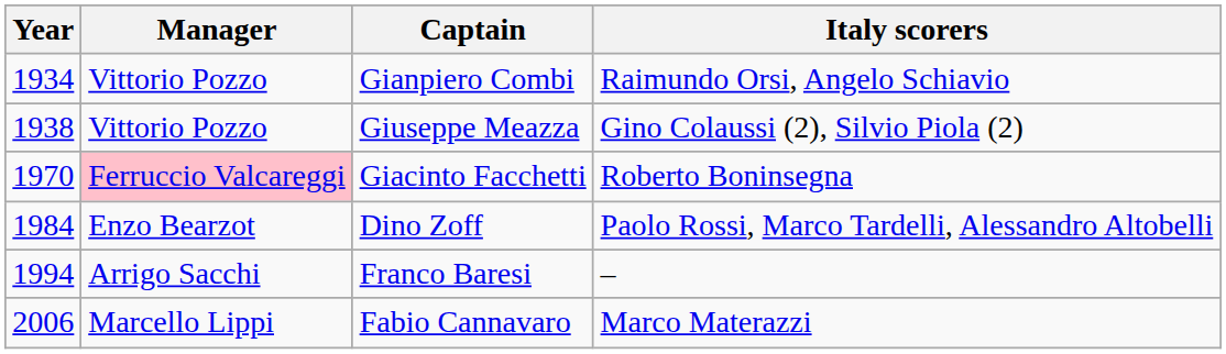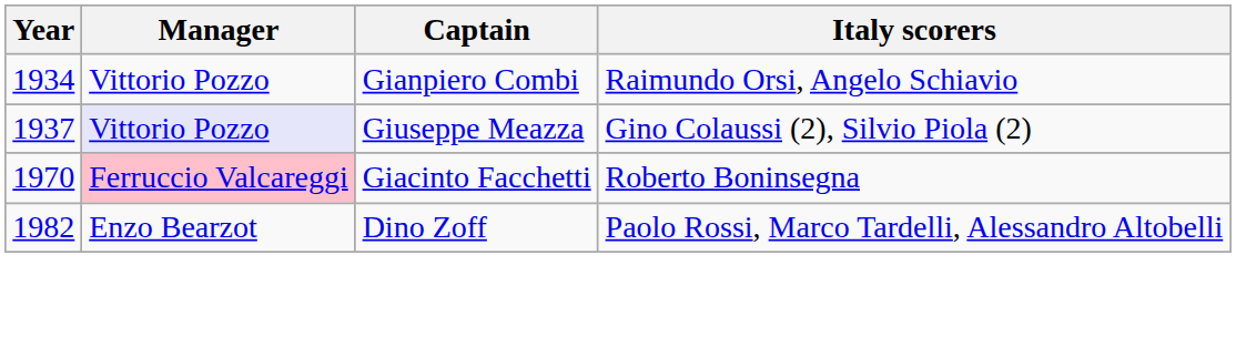Giuseppe Meazza | Year: 1938 -> 1937
Giuseppe Meazza | Manager: no background -> lavender background
Dino Zoff | Year: 1984 -> 1982
- row: 1994 | Arrigo Sacchi | Franco Baresi | –
- row: 2006 | Marcello Lippi | Fabio Cannavaro | Marco Materazzi
